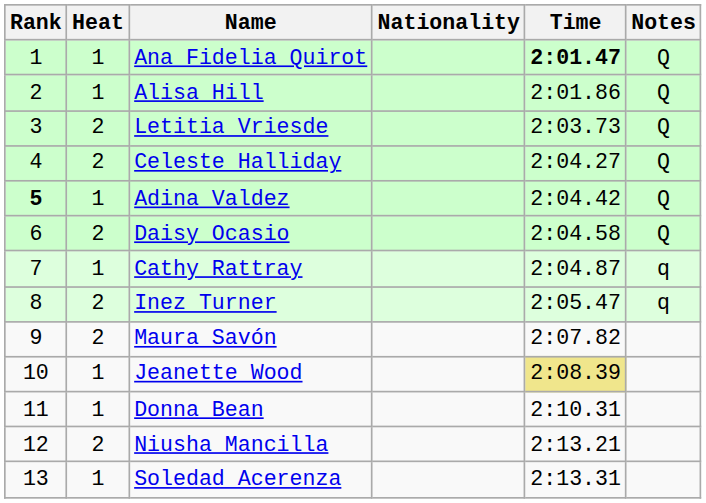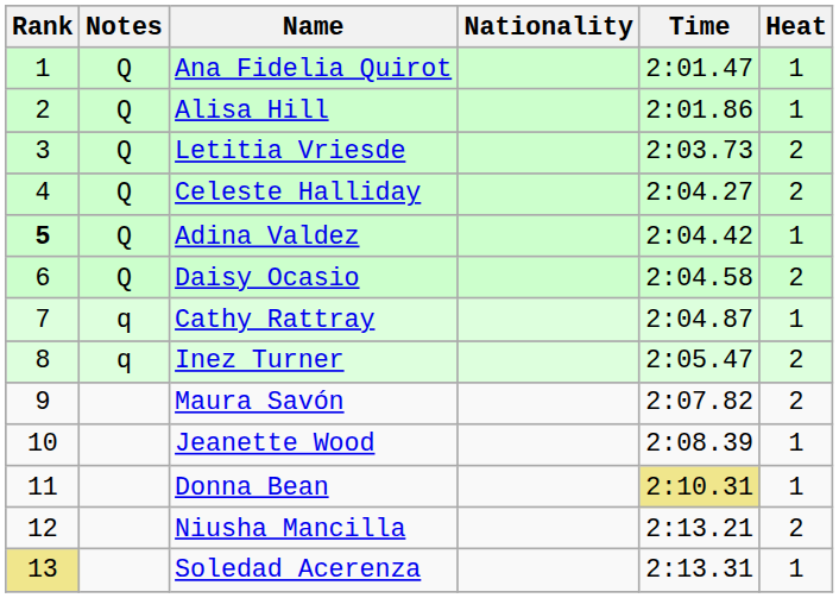columns swapped: Heat <-> Notes
Ana Fidelia Quirot | Time: bold -> normal
Jeanette Wood | Time: khaki background -> no background
Donna Bean | Time: no background -> khaki background
Soledad Acerenza | Rank: no background -> khaki background
